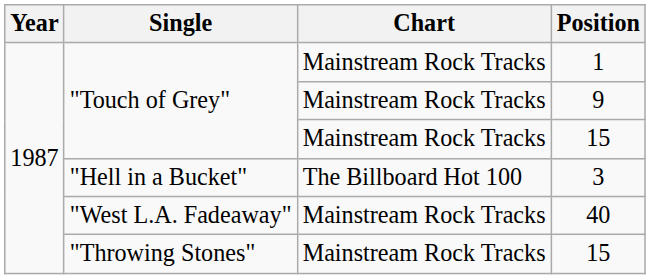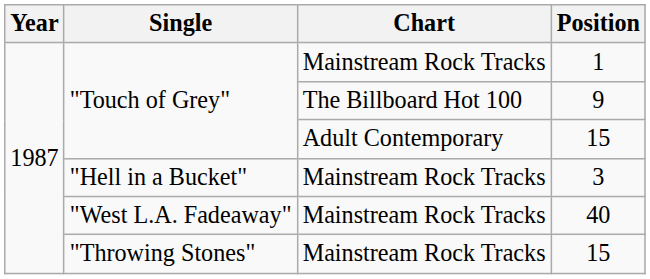9 | Chart: Mainstream Rock Tracks -> The Billboard Hot 100
"Touch of Grey" / 15 | Chart: Mainstream Rock Tracks -> Adult Contemporary
3 | Chart: The Billboard Hot 100 -> Mainstream Rock Tracks
